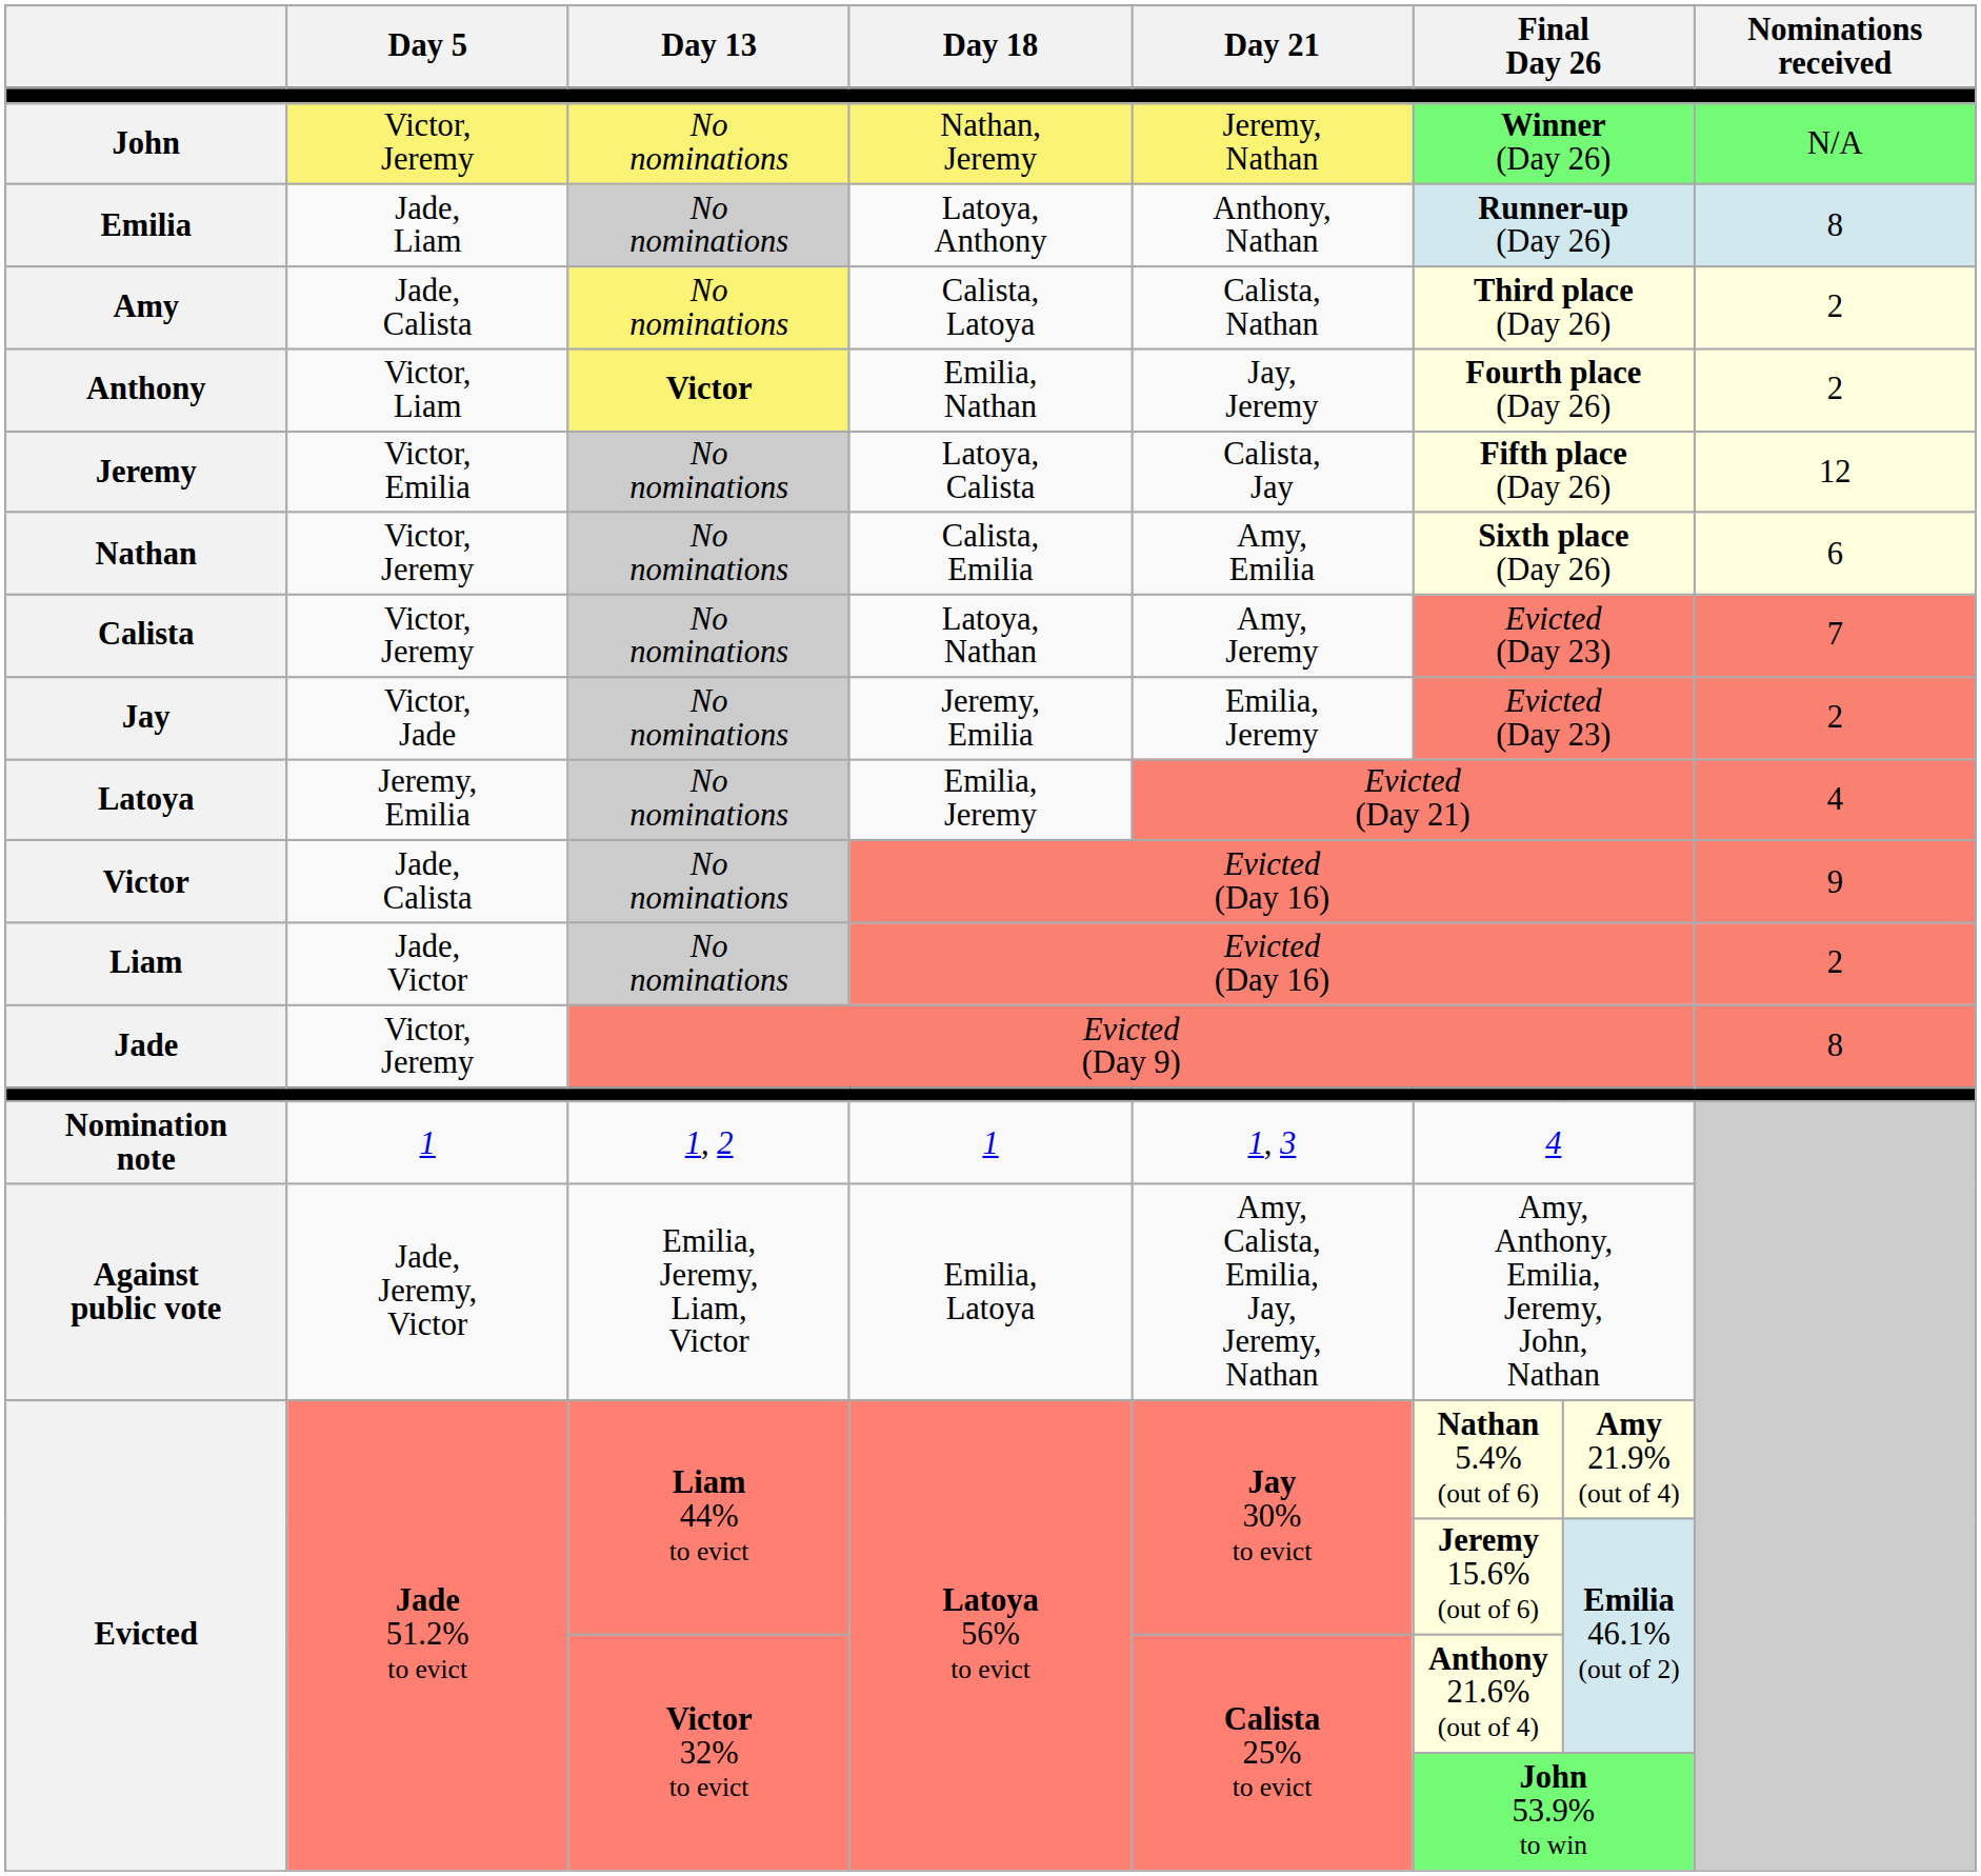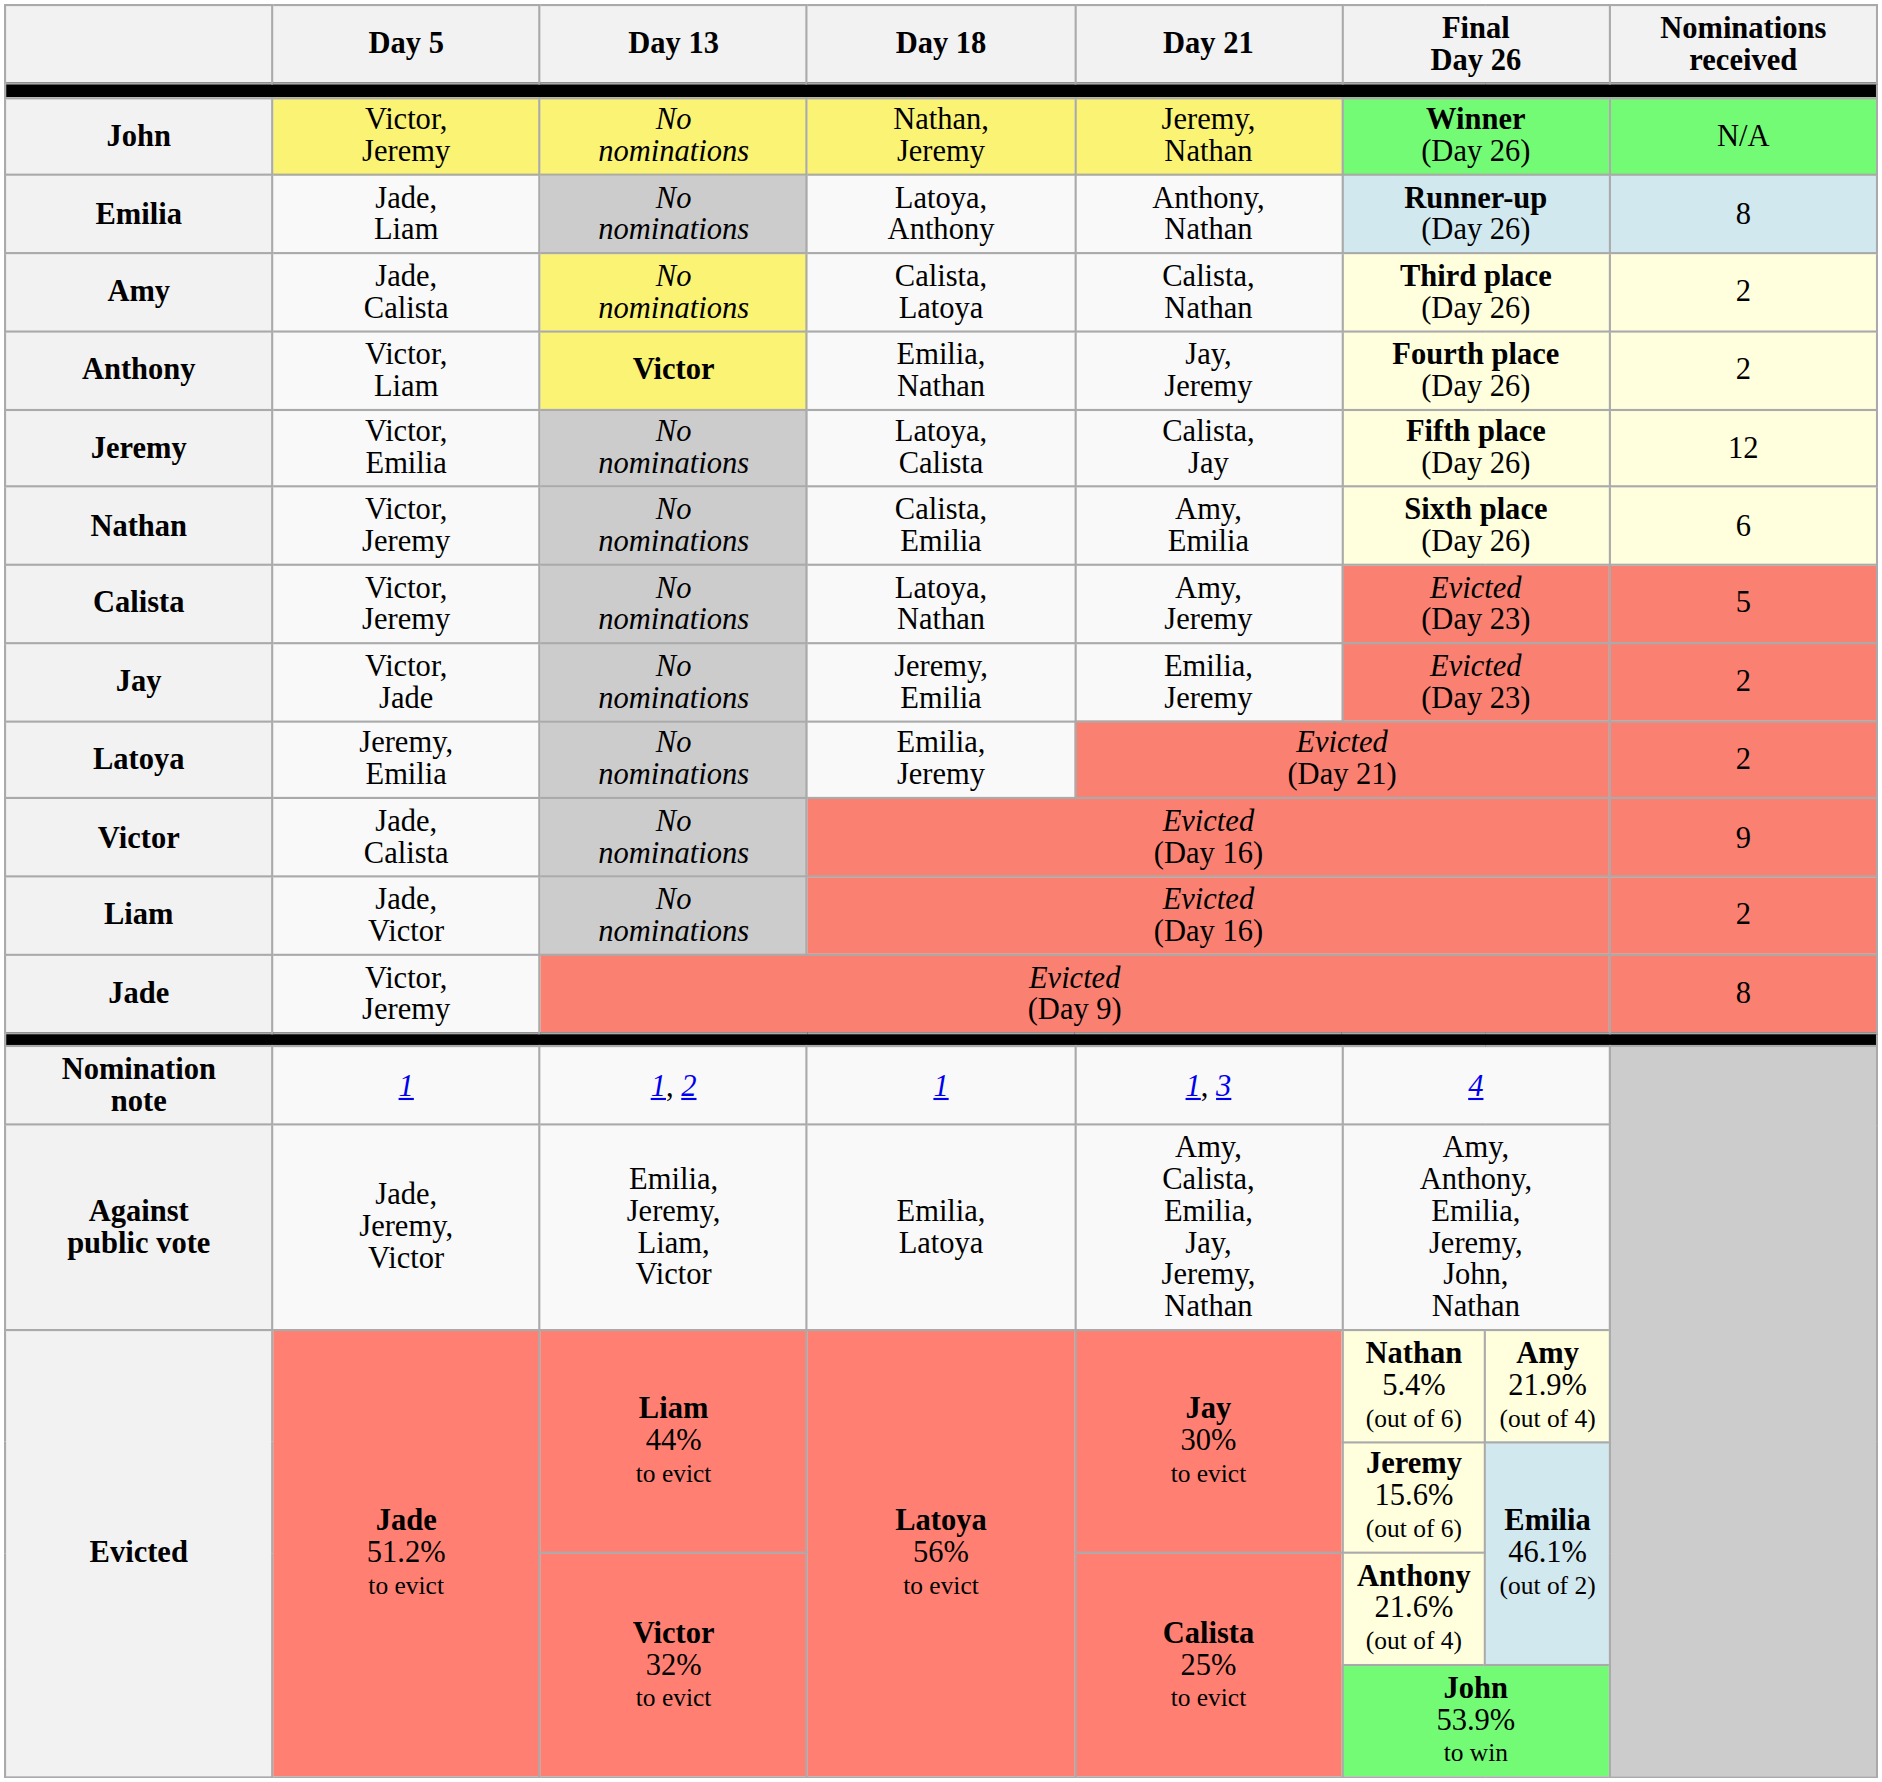Calista | Nominations received: 7 -> 5
Latoya | Nominations received: 4 -> 2
